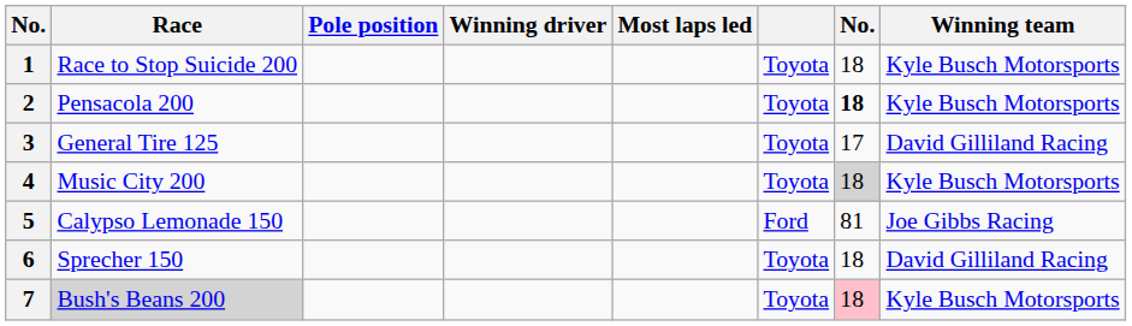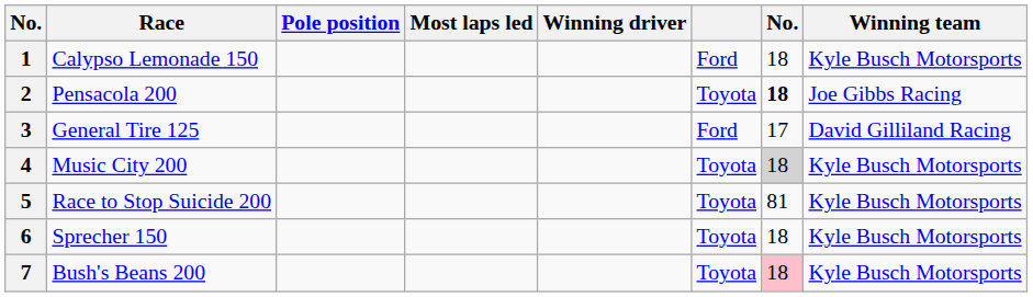columns swapped: Most laps led <-> Winning driver
1 | Race: Race to Stop Suicide 200 -> Calypso Lemonade 150
1 | column 6: Toyota -> Ford
2 | Winning team: Kyle Busch Motorsports -> Joe Gibbs Racing
3 | column 6: Toyota -> Ford
5 | Race: Calypso Lemonade 150 -> Race to Stop Suicide 200
5 | column 6: Ford -> Toyota
5 | Winning team: Joe Gibbs Racing -> Kyle Busch Motorsports
6 | Winning team: David Gilliland Racing -> Kyle Busch Motorsports
7 | Race: lightgrey background -> no background
